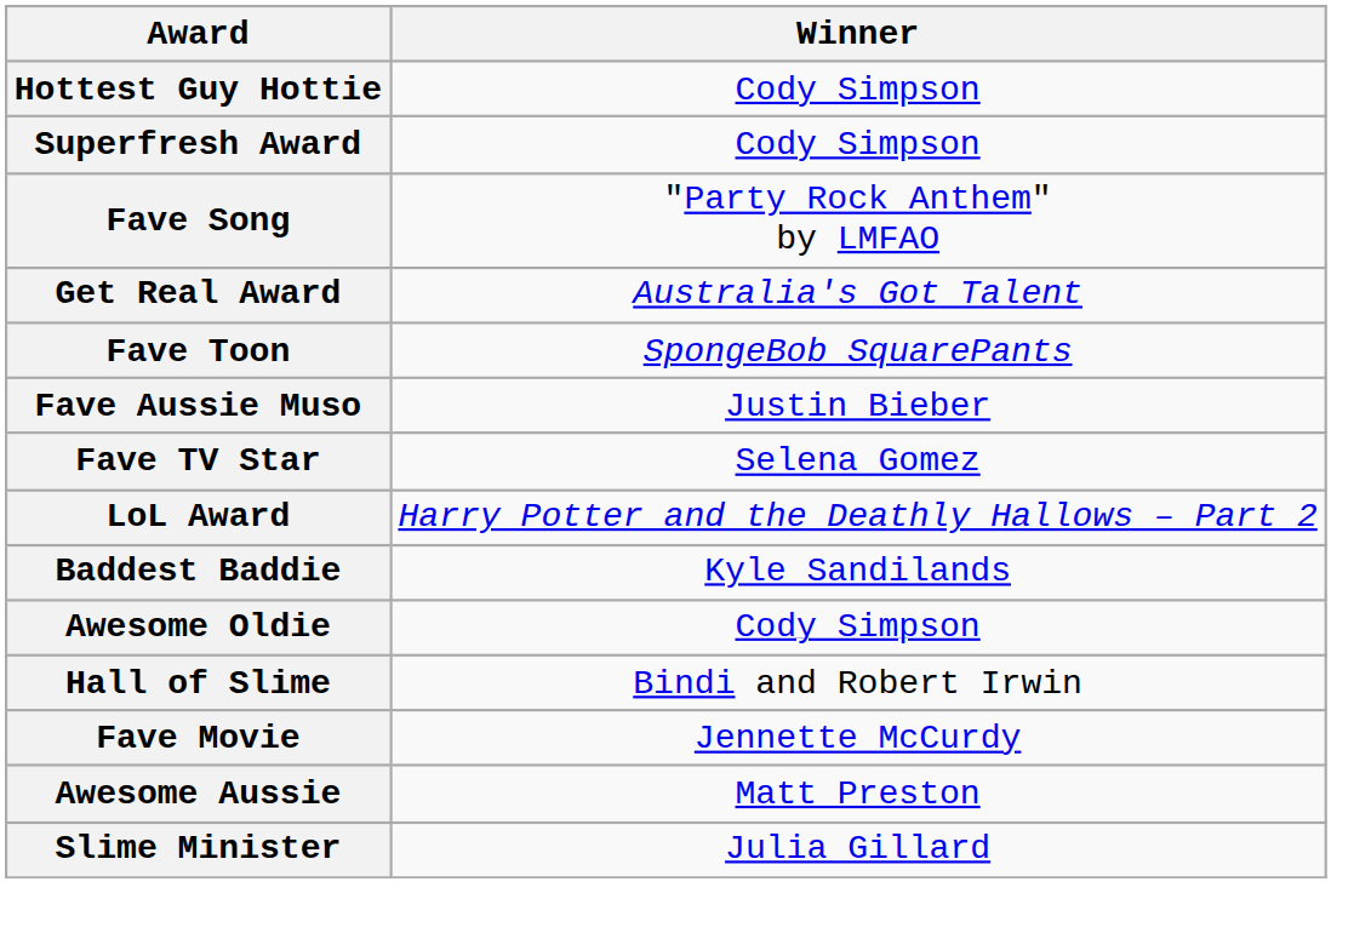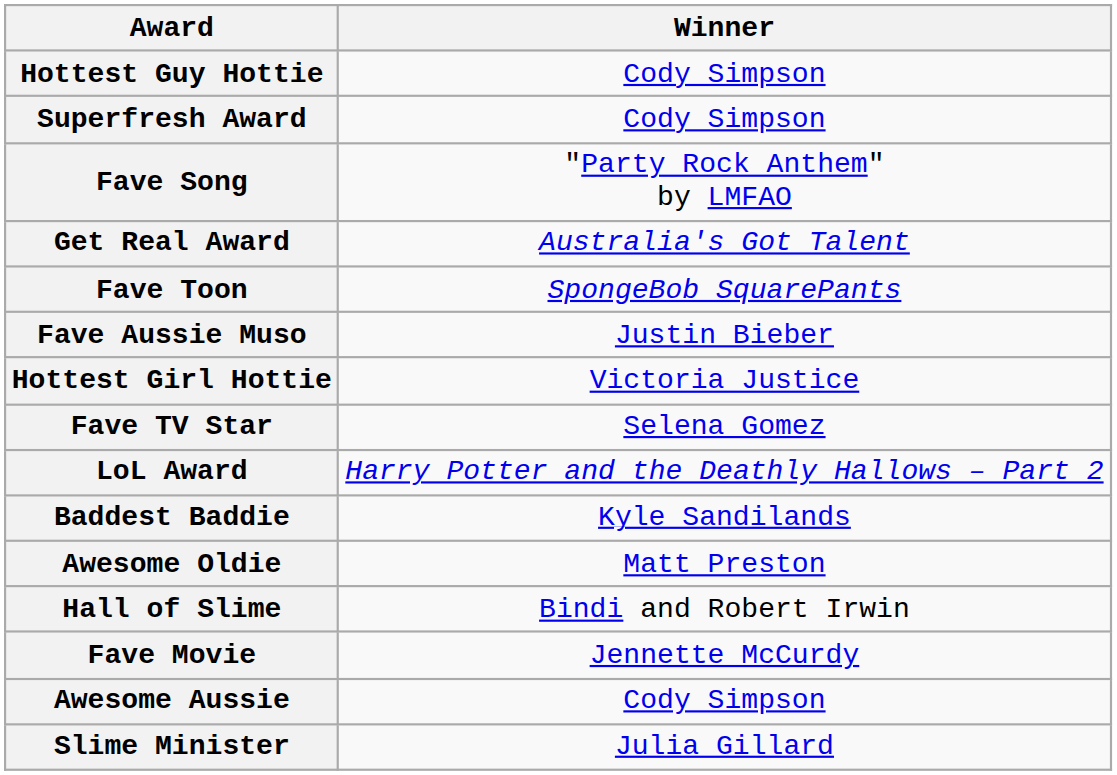+ row: Hottest Girl Hottie | Victoria Justice
Awesome Oldie | Winner: Cody Simpson -> Matt Preston
Awesome Aussie | Winner: Matt Preston -> Cody Simpson
